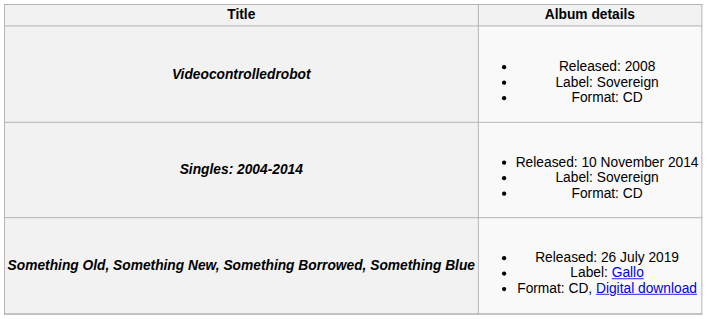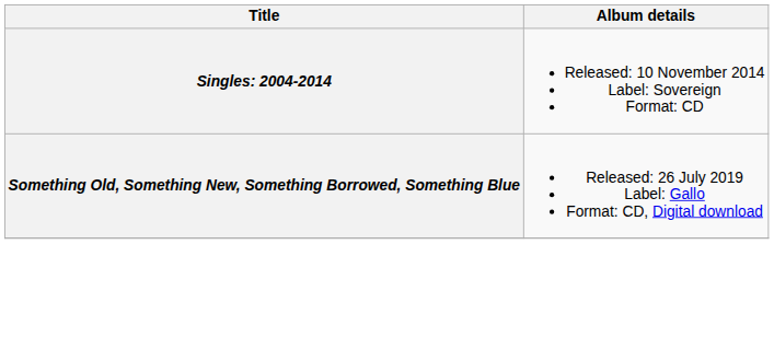- row: Videocontrolledrobot | Released: 2008 Label: Sovereign Format: CD
